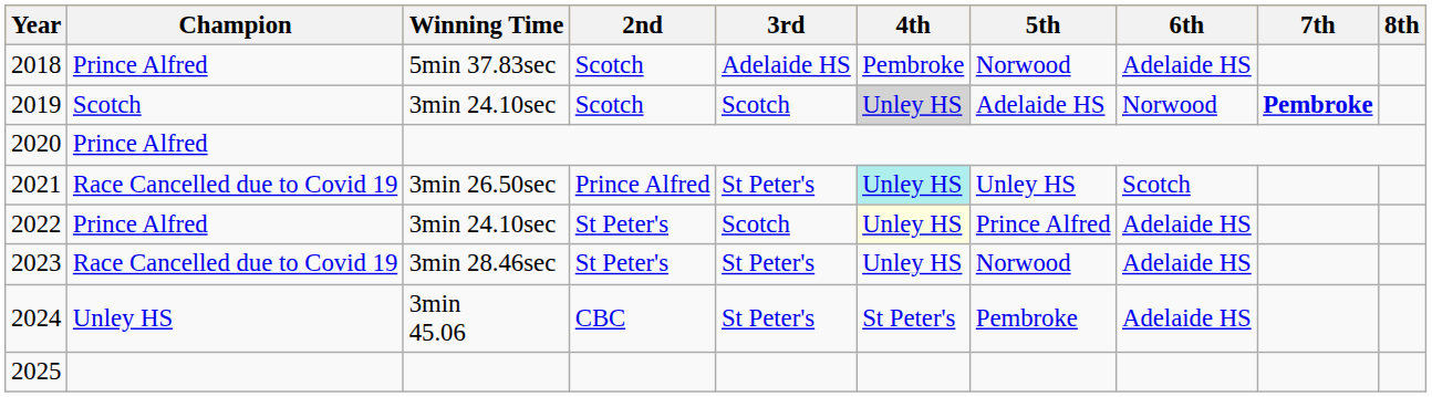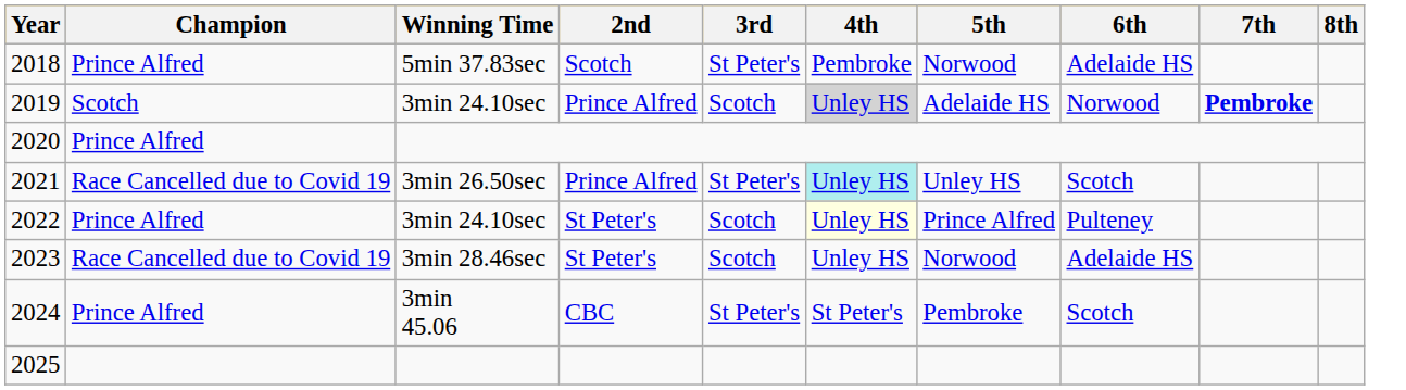2018 | 3rd: Adelaide HS -> St Peter's
2019 | 2nd: Scotch -> Prince Alfred
2022 | 6th: Adelaide HS -> Pulteney
2023 | 3rd: St Peter's -> Scotch
2024 | Champion: Unley HS -> Prince Alfred
2024 | 6th: Adelaide HS -> Scotch
